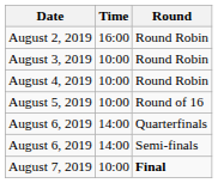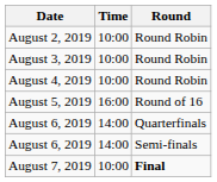August 2, 2019 | Time: 16:00 -> 10:00
August 5, 2019 | Time: 10:00 -> 16:00
